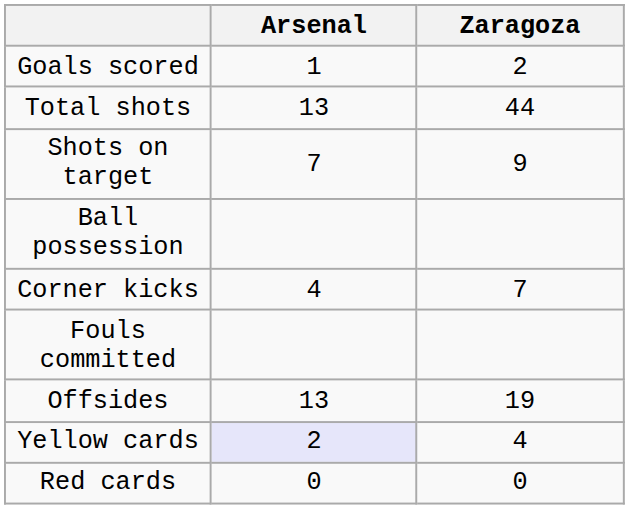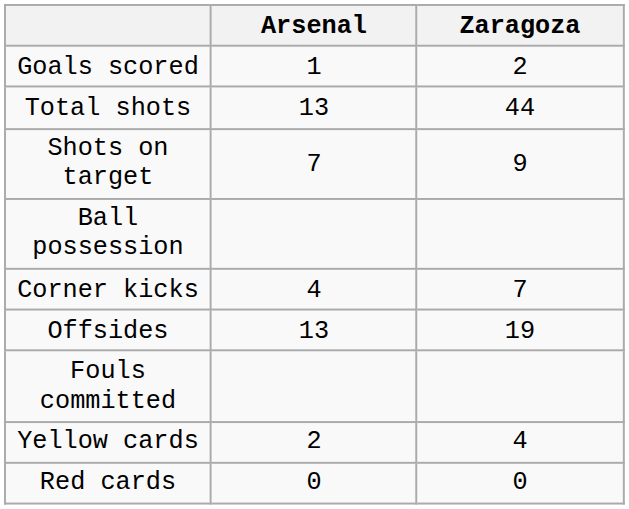rows swapped: Fouls committed <-> Offsides
Yellow cards | Arsenal: lavender background -> no background
